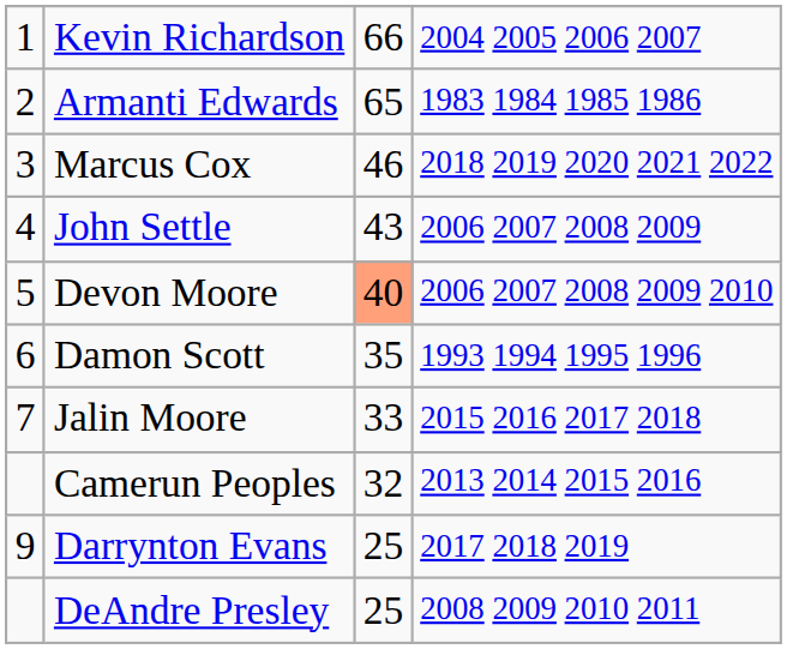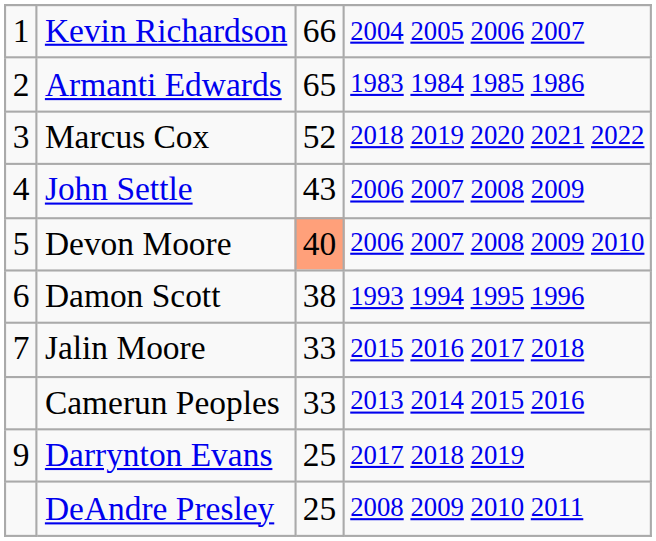Marcus Cox | column 3: 46 -> 52
Damon Scott | column 3: 35 -> 38
Camerun Peoples | column 3: 32 -> 33
